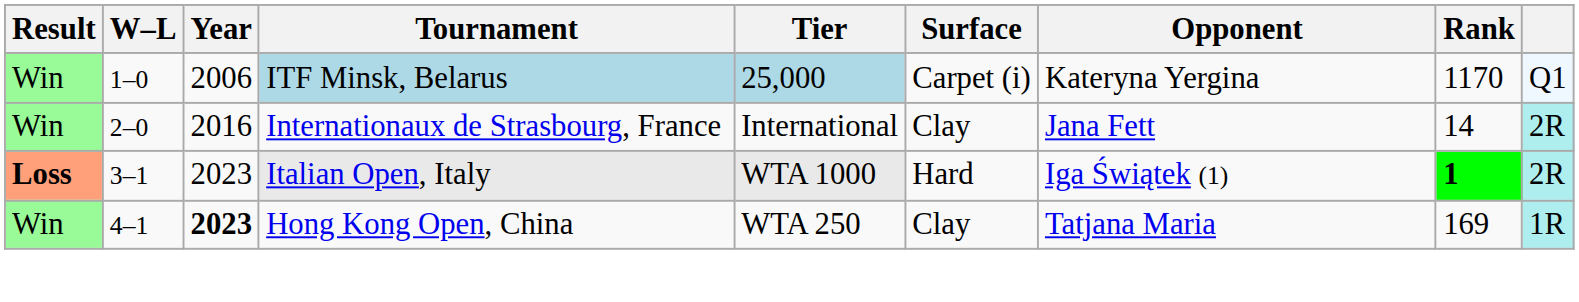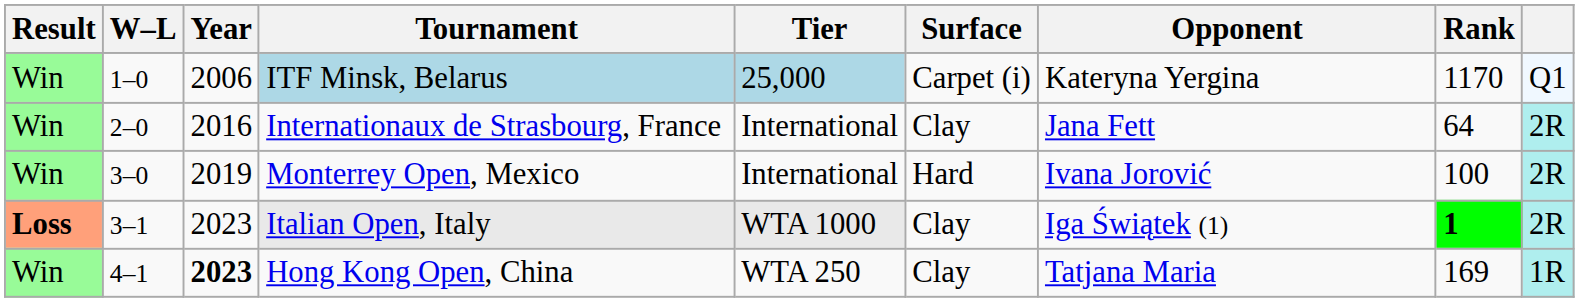Internationaux de Strasbourg, France | Rank: 14 -> 64
+ row: Win | 3–0 | 2019 | Monterrey Open, Mexico | International | Hard | Ivana Jorović | 100 | 2R
Italian Open, Italy | Surface: Hard -> Clay
